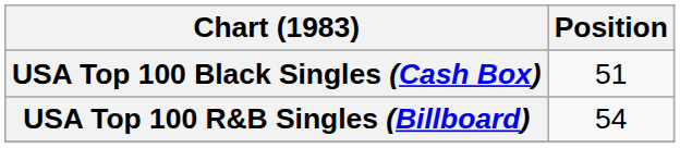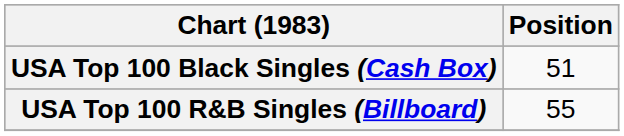USA Top 100 R&B Singles (Billboard) | Position: 54 -> 55
